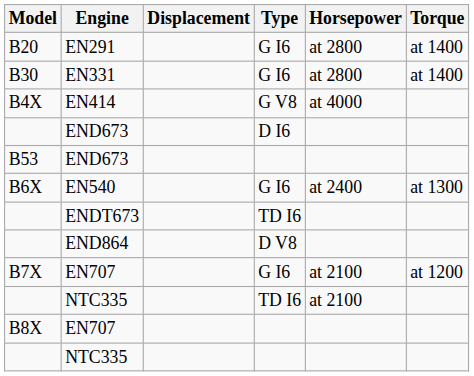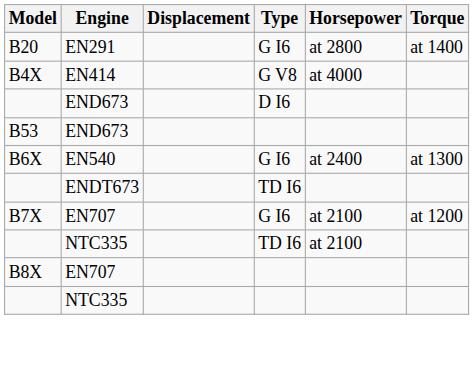- row: B30 | EN331 | G I6 | at 2800 | at 1400
- row: END864 | D V8
